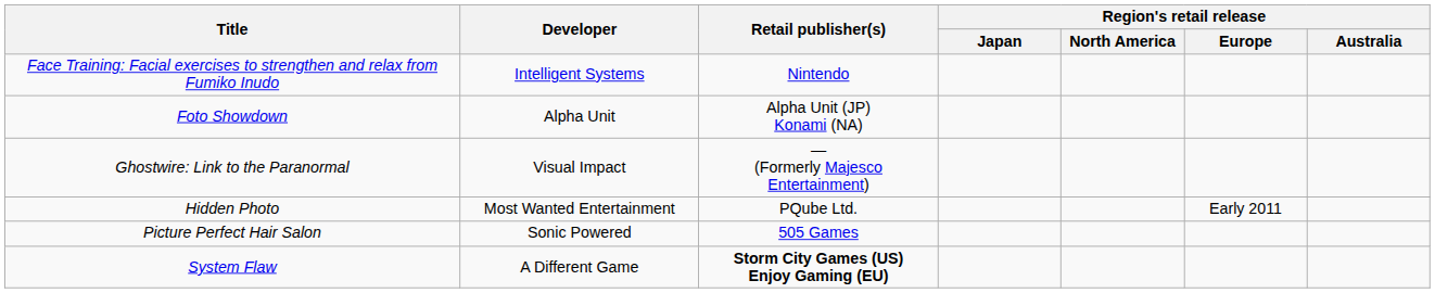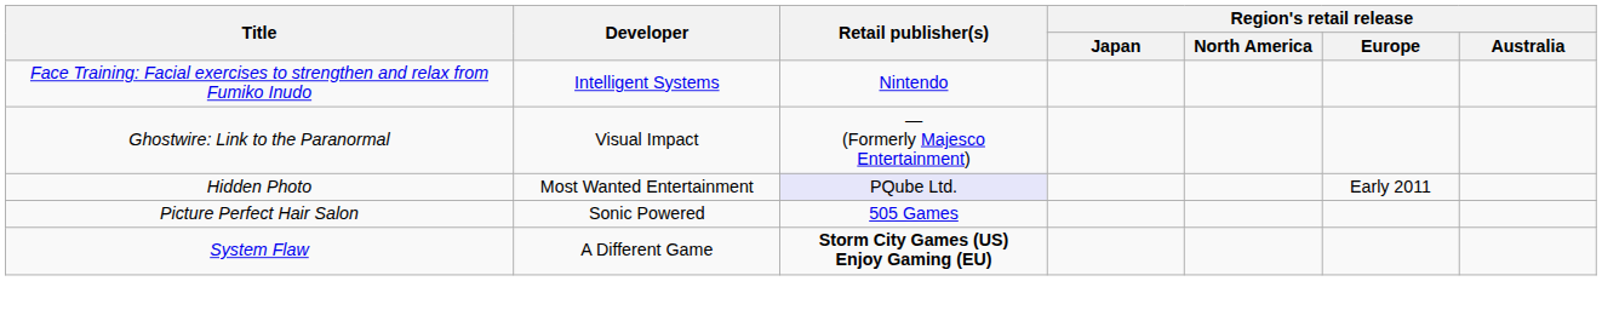- row: Foto Showdown | Alpha Unit | Alpha Unit (JP) Konami (NA)
Hidden Photo | Retail publisher(s): no background -> lavender background
